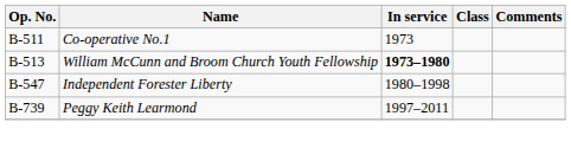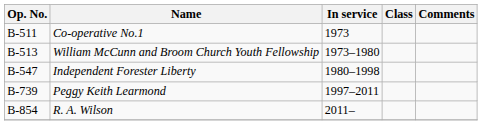William McCunn and Broom Church Youth Fellowship | In service: bold -> normal
+ row: B-854 | R. A. Wilson | 2011–
